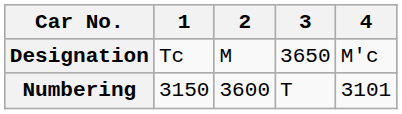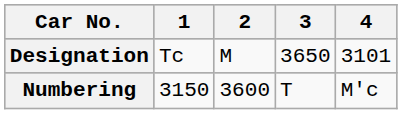Designation | 4: M'c -> 3101
Numbering | 4: 3101 -> M'c
